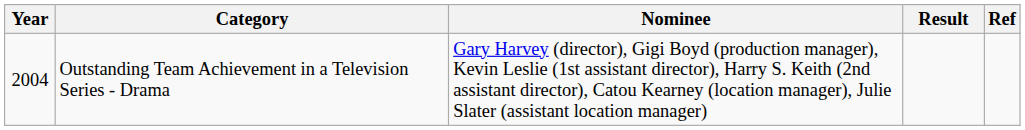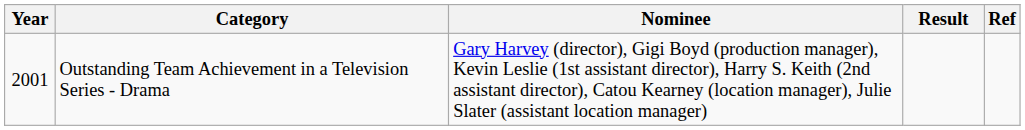Outstanding Team Achievement in a Television Series - Drama | Year: 2004 -> 2001
